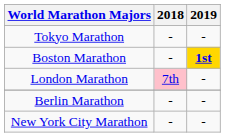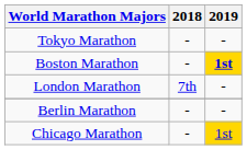London Marathon | 2018: pink background -> no background
+ row: Chicago Marathon | - | 1st
- row: New York City Marathon | - | -
